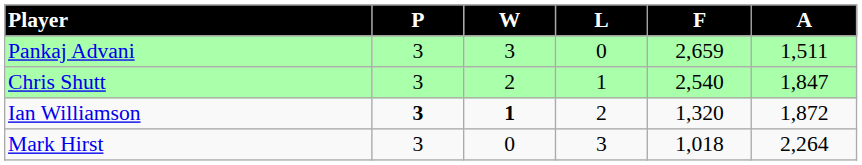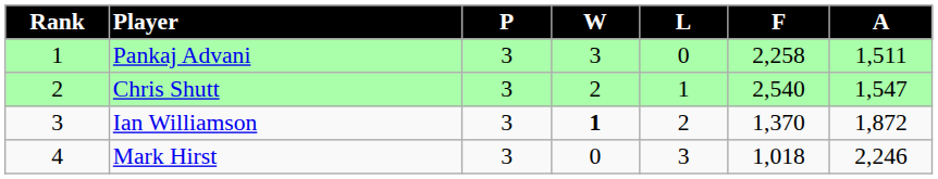+ column: Rank | 1 | 2 | 3 | 4
Pankaj Advani | F: 2,659 -> 2,258
Chris Shutt | A: 1,847 -> 1,547
Ian Williamson | P: bold -> normal
Ian Williamson | F: 1,320 -> 1,370
Mark Hirst | A: 2,264 -> 2,246
